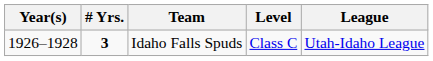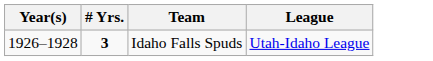- column: Level | Class C
